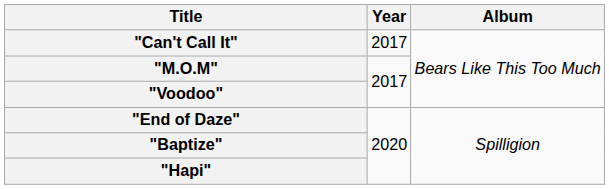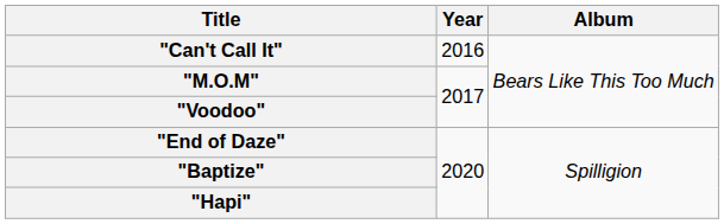"Can't Call It" | Year: 2017 -> 2016
